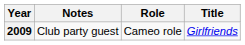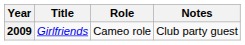columns swapped: Title <-> Notes
